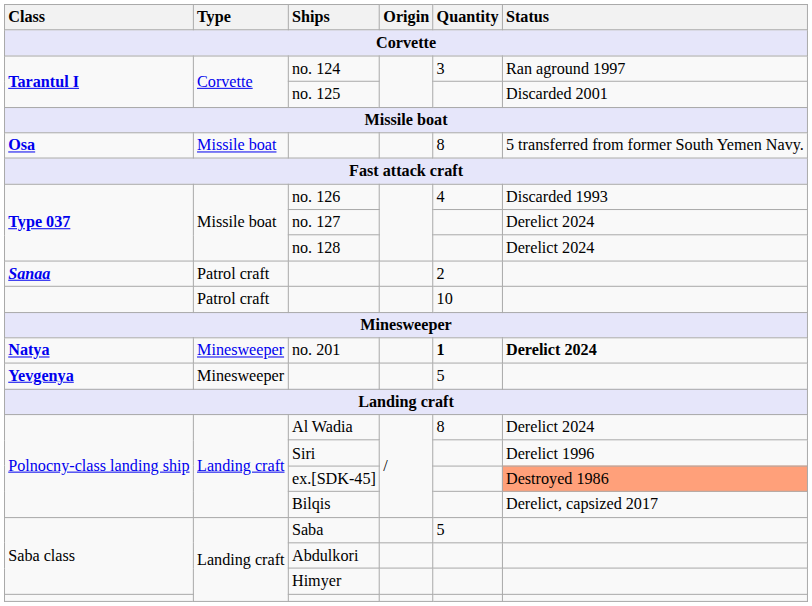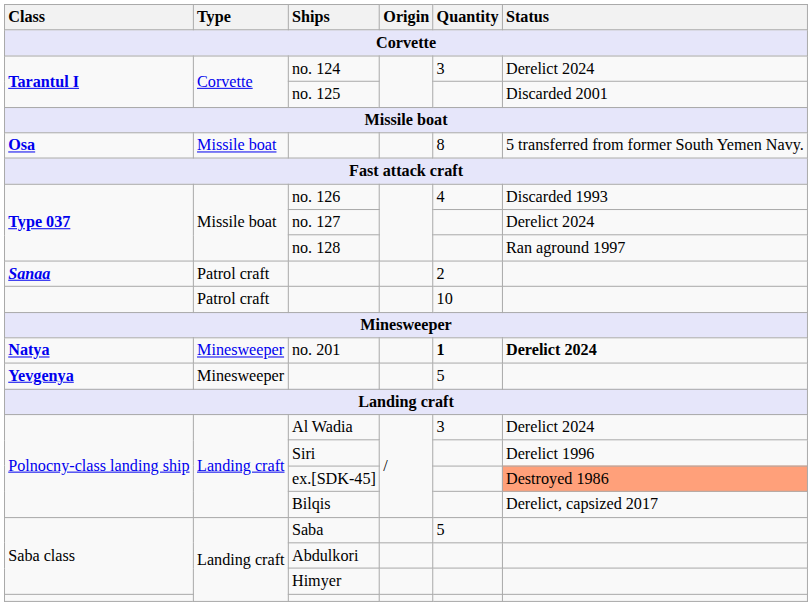no. 124 | Status: Ran aground 1997 -> Derelict 2024
no. 128 | Status: Derelict 2024 -> Ran aground 1997
Al Wadia | Quantity: 8 -> 3
